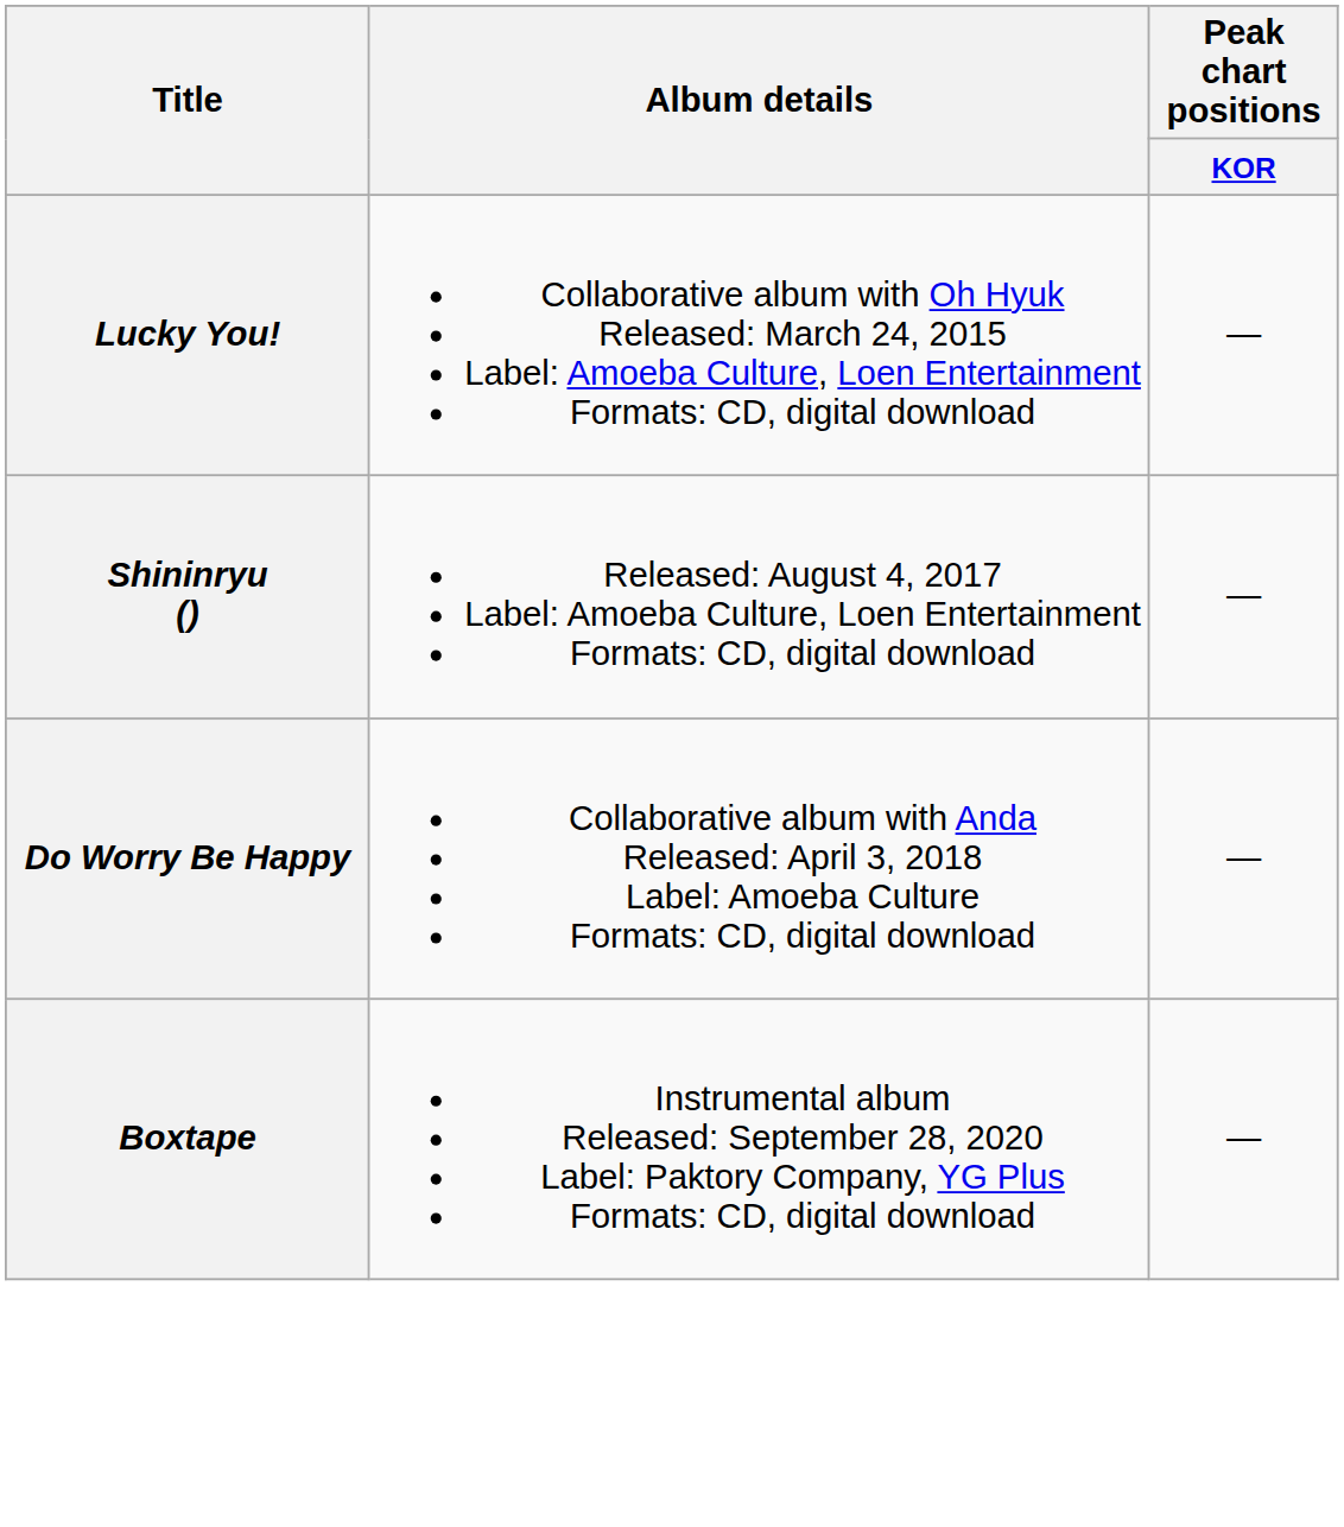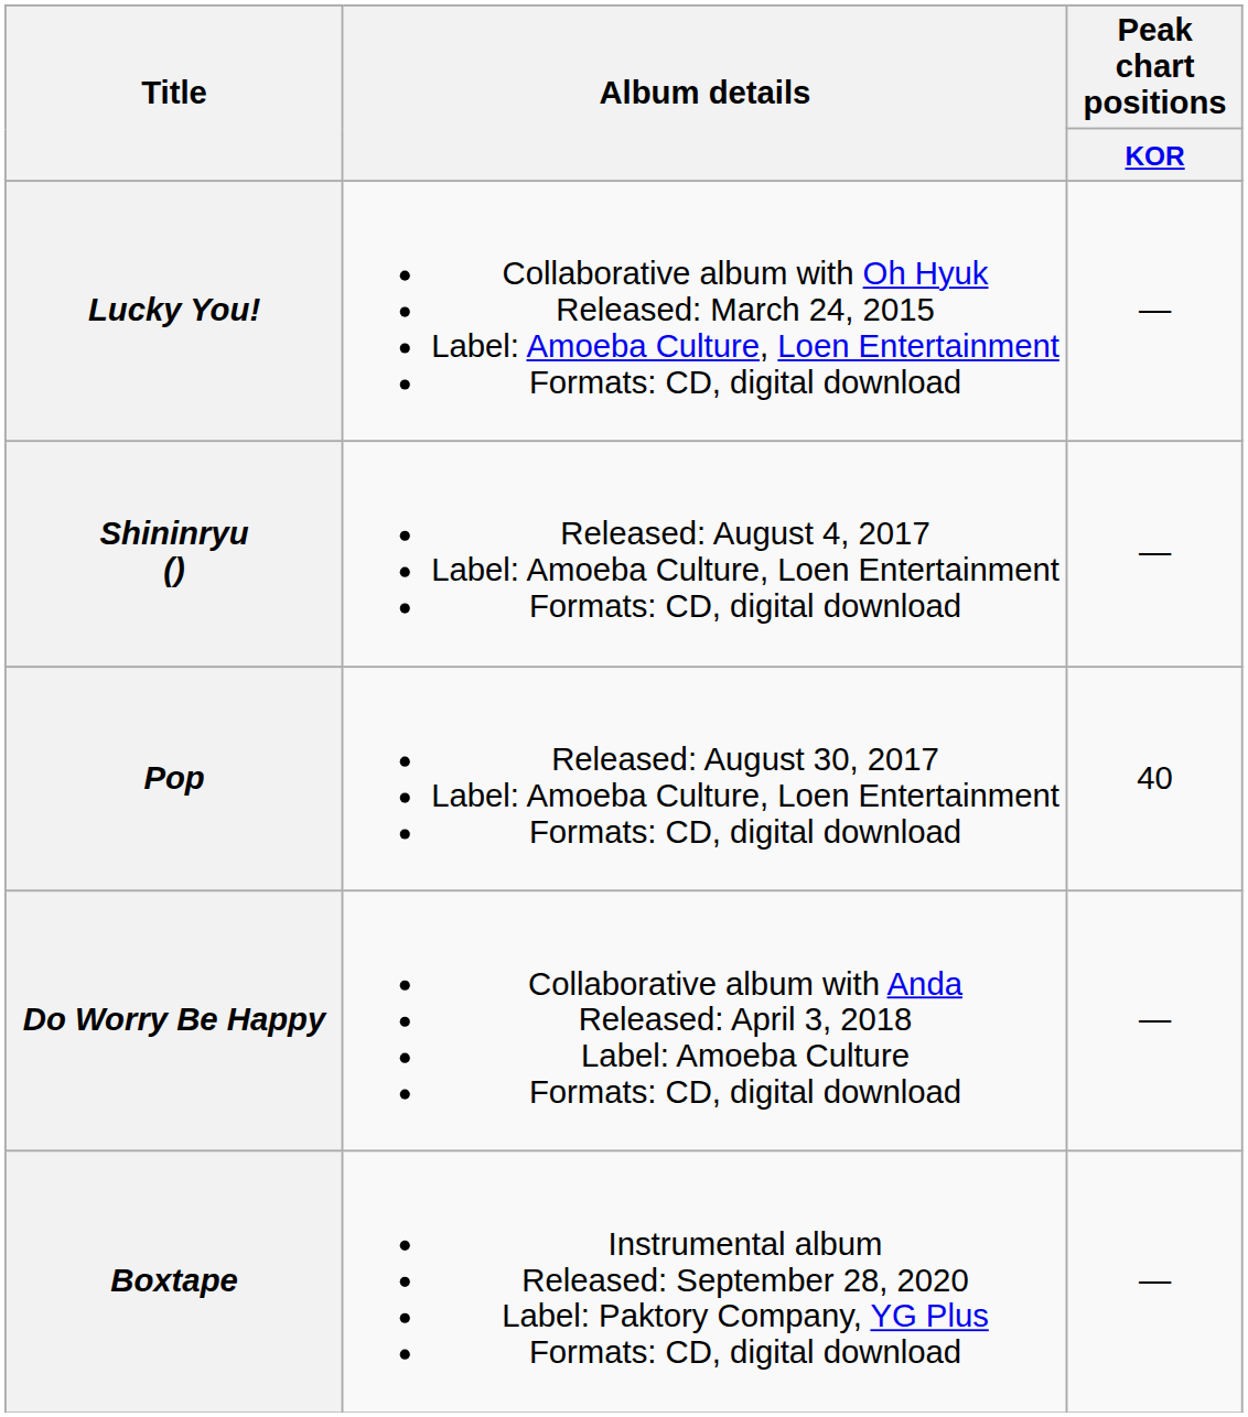+ row: Pop | Released: August 30, 2017 Label: Amoeba Culture, Loen Entertainment Formats: CD, digital download | 40
